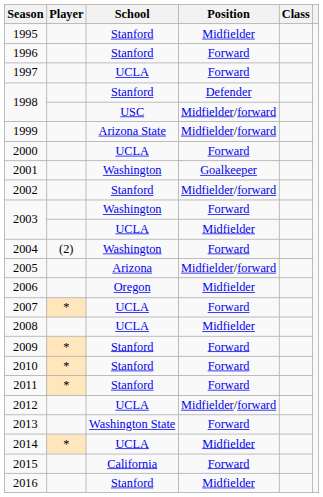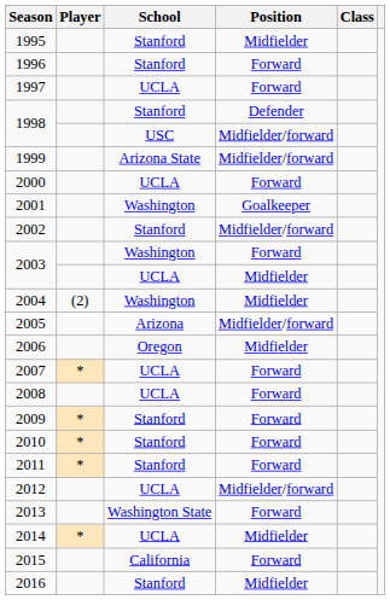2004 | Position: Forward -> Midfielder
2008 | Position: Midfielder -> Forward
